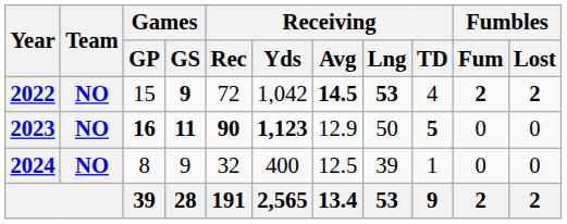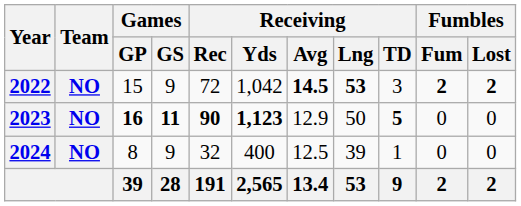2022 | Games / GS: bold -> normal
2022 | Receiving / TD: 4 -> 3
